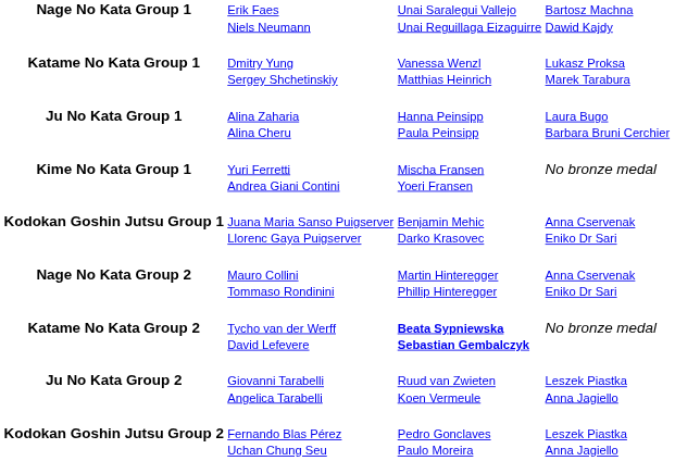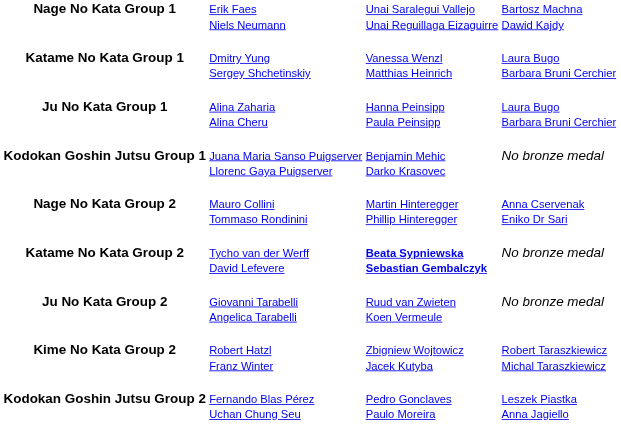Katame No Kata Group 1 | column 4: Lukasz Proksa Marek Tarabura -> Laura Bugo Barbara Bruni Cerchier
- row: Kime No Kata Group 1 | Yuri Ferretti Andrea Giani Contini | Mischa Fransen Yoeri Fransen | No bronze medal
Kodokan Goshin Jutsu Group 1 | column 4: Anna Cservenak Eniko Dr Sari -> No bronze medal
Ju No Kata Group 2 | column 4: Leszek Piastka Anna Jagiello -> No bronze medal
+ row: Kime No Kata Group 2 | Robert Hatzl Franz Winter | Zbigniew Wojtowicz Jacek Kutyba | Robert Taraszkiewicz Michal Taraszkiewicz
